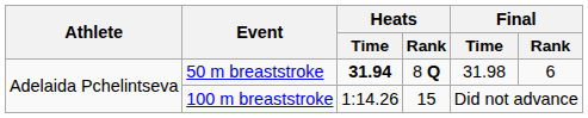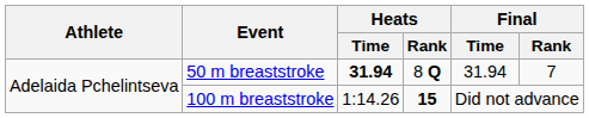50 m breaststroke | Final / Time: 31.98 -> 31.94
50 m breaststroke | Final / Rank: 6 -> 7
100 m breaststroke | Heats / Rank: normal -> bold
